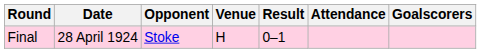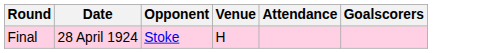- column: Result | 0–1
